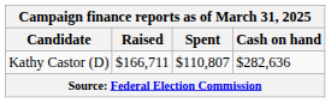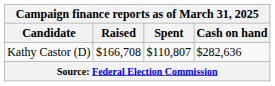Kathy Castor (D) | Raised: $166,711 -> $166,708
